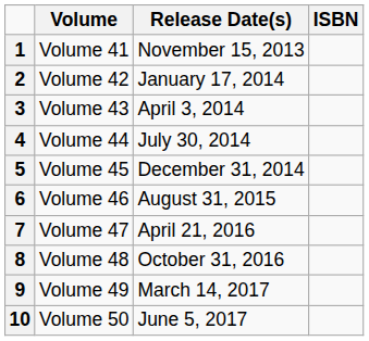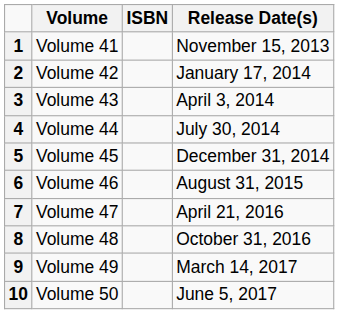columns swapped: Release Date(s) <-> ISBN
